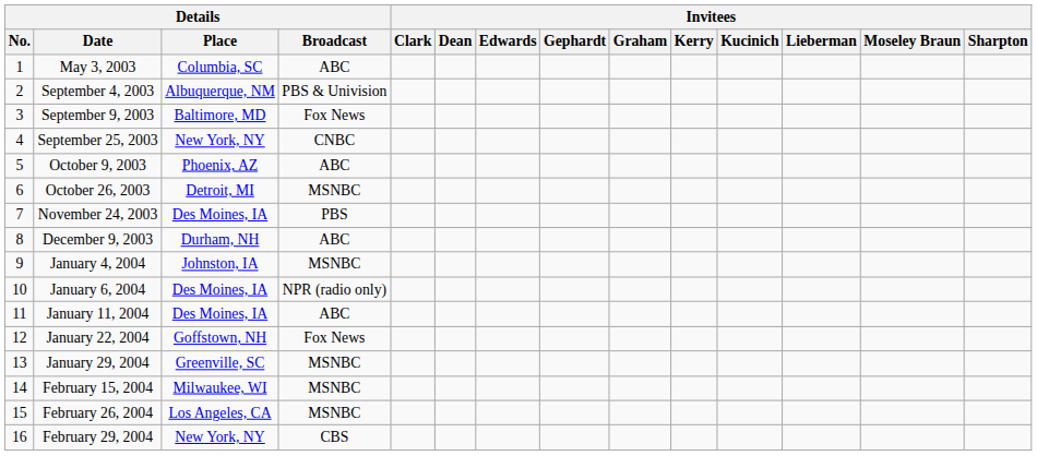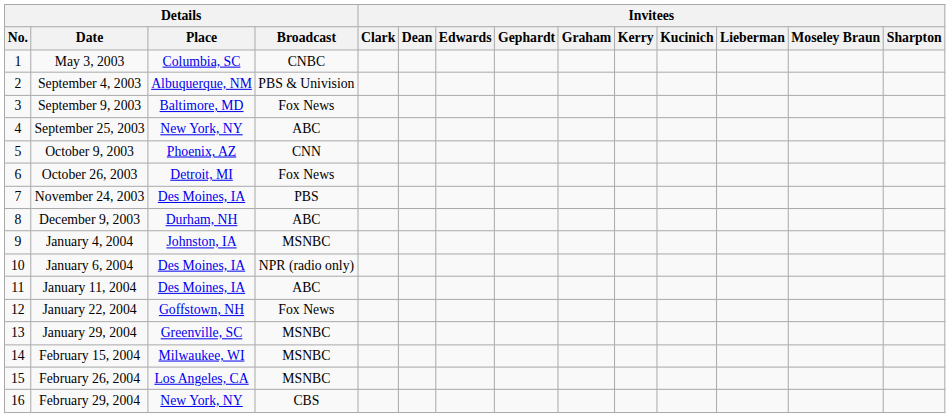May 3, 2003 | Details / Broadcast: ABC -> CNBC
September 25, 2003 | Details / Broadcast: CNBC -> ABC
October 9, 2003 | Details / Broadcast: ABC -> CNN
October 26, 2003 | Details / Broadcast: MSNBC -> Fox News
